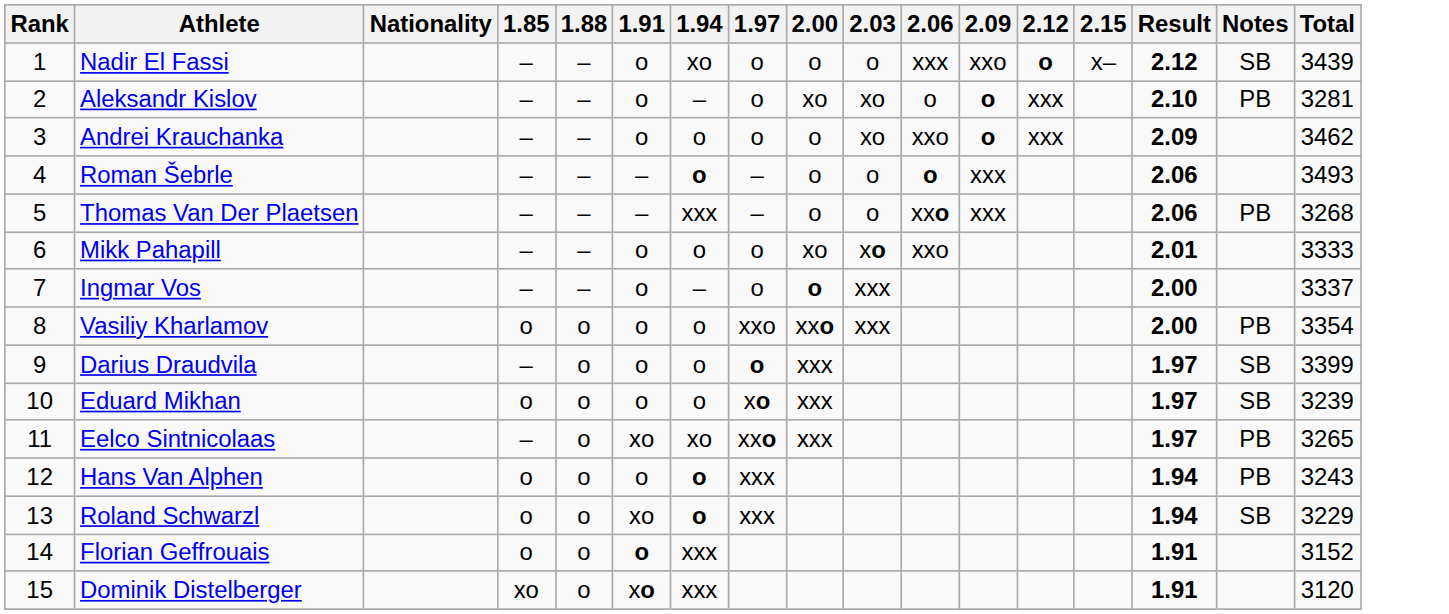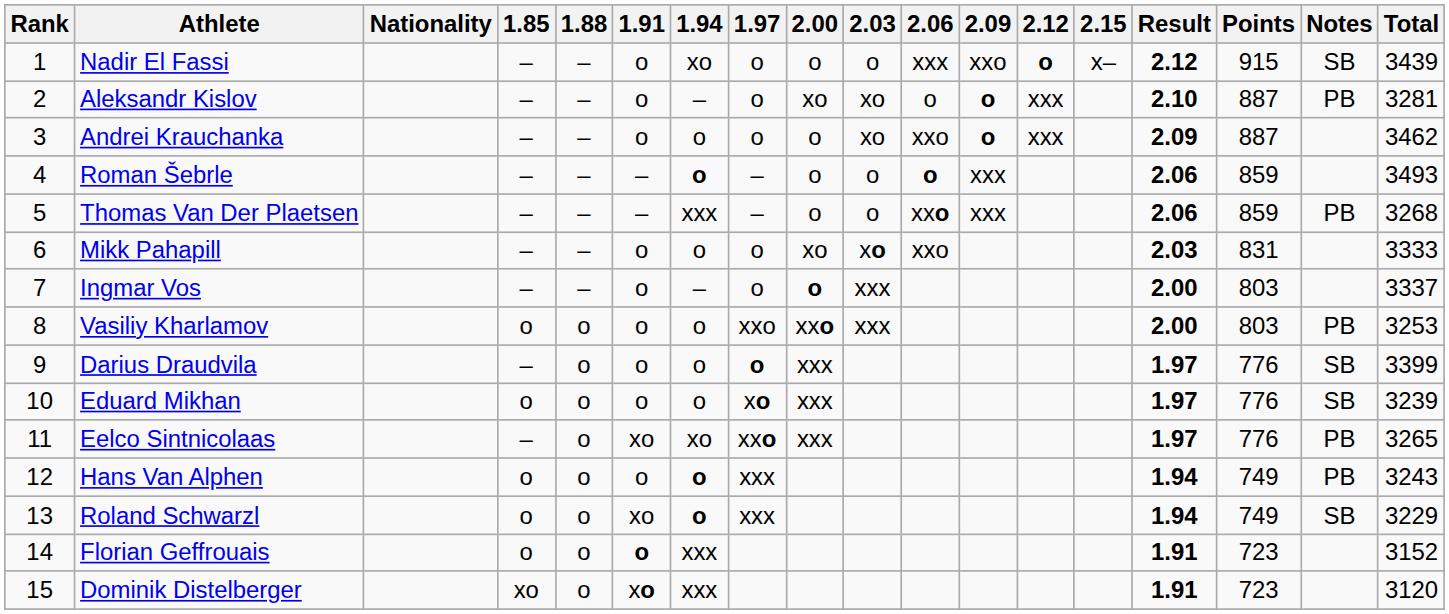+ column: Points | 915 | 887 | 887 | 859 | 859 | 831 | 803 | 803 | 776 | 776 | 776 | 749 | 749 | 723 | 723
Mikk Pahapill | Result: 2.01 -> 2.03
Vasiliy Kharlamov | Total: 3354 -> 3253
